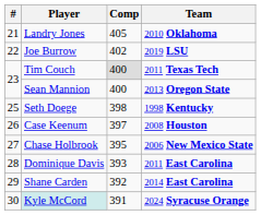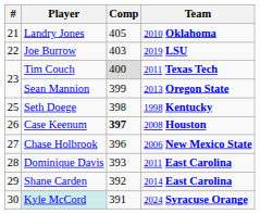Joe Burrow | Comp: 402 -> 403
Sean Mannion | Comp: 400 -> 399
Case Keenum | Comp: normal -> bold
Chase Holbrook | Comp: 395 -> 396
